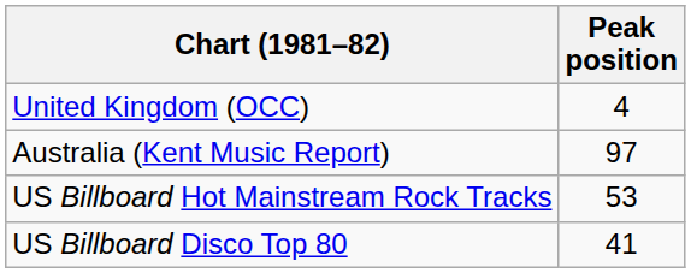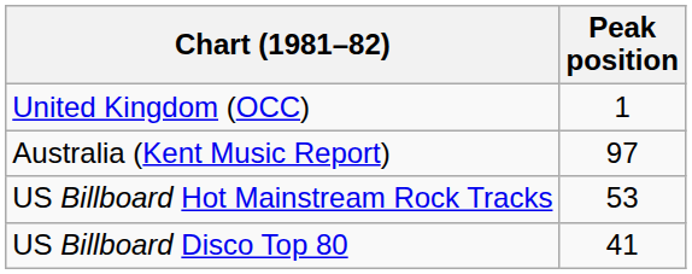United Kingdom (OCC) | Peak position: 4 -> 1
